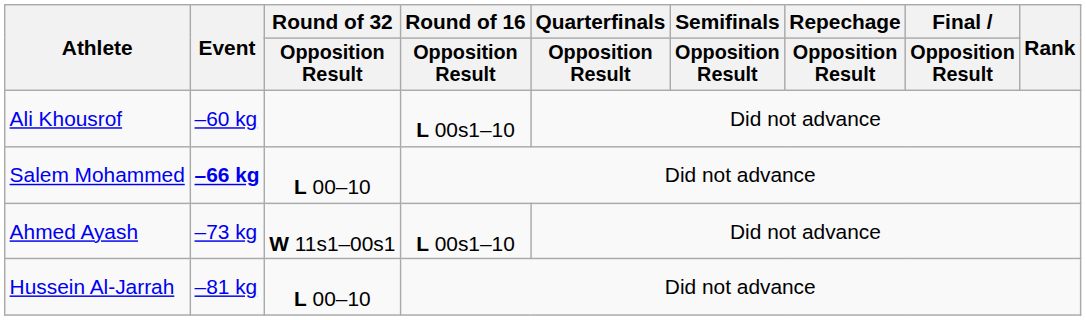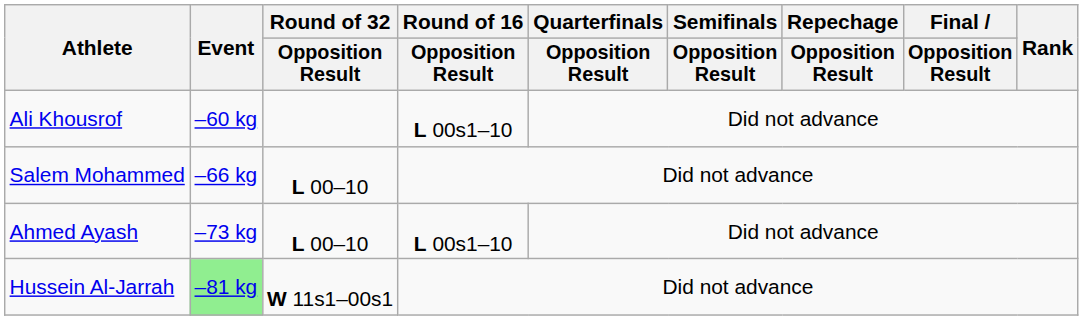Salem Mohammed | Event: bold -> normal
Ahmed Ayash | Round of 32 / Opposition Result: W 11s1–00s1 -> L 00–10
Hussein Al-Jarrah | Event: no background -> lightgreen background
Hussein Al-Jarrah | Round of 32 / Opposition Result: L 00–10 -> W 11s1–00s1
